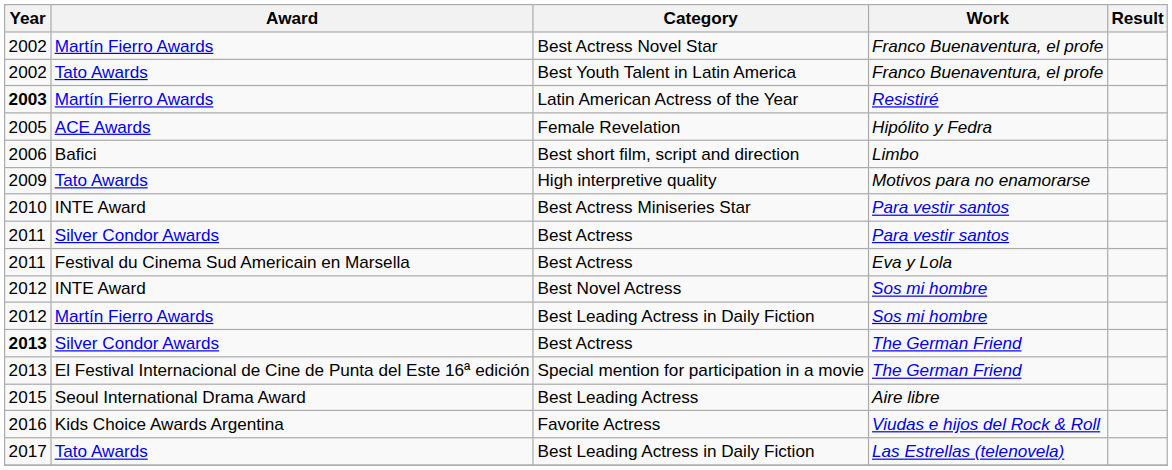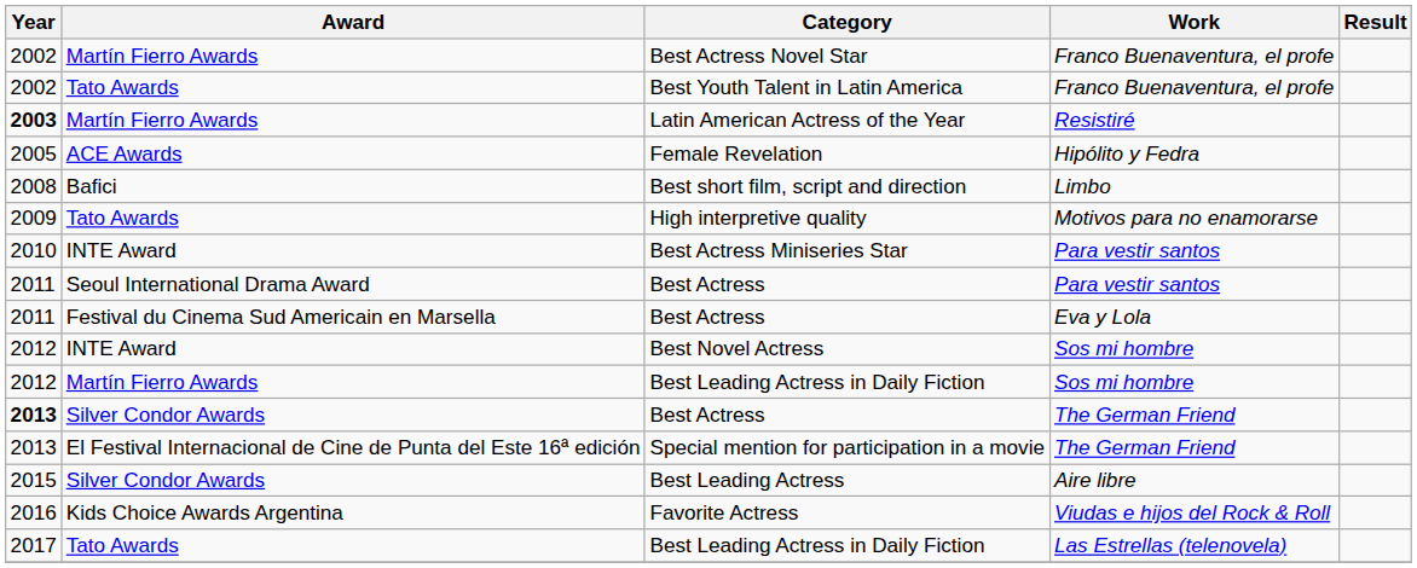Best short film, script and direction | Year: 2006 -> 2008
Best Actress / Para vestir santos | Award: Silver Condor Awards -> Seoul International Drama Award
Best Leading Actress | Award: Seoul International Drama Award -> Silver Condor Awards
